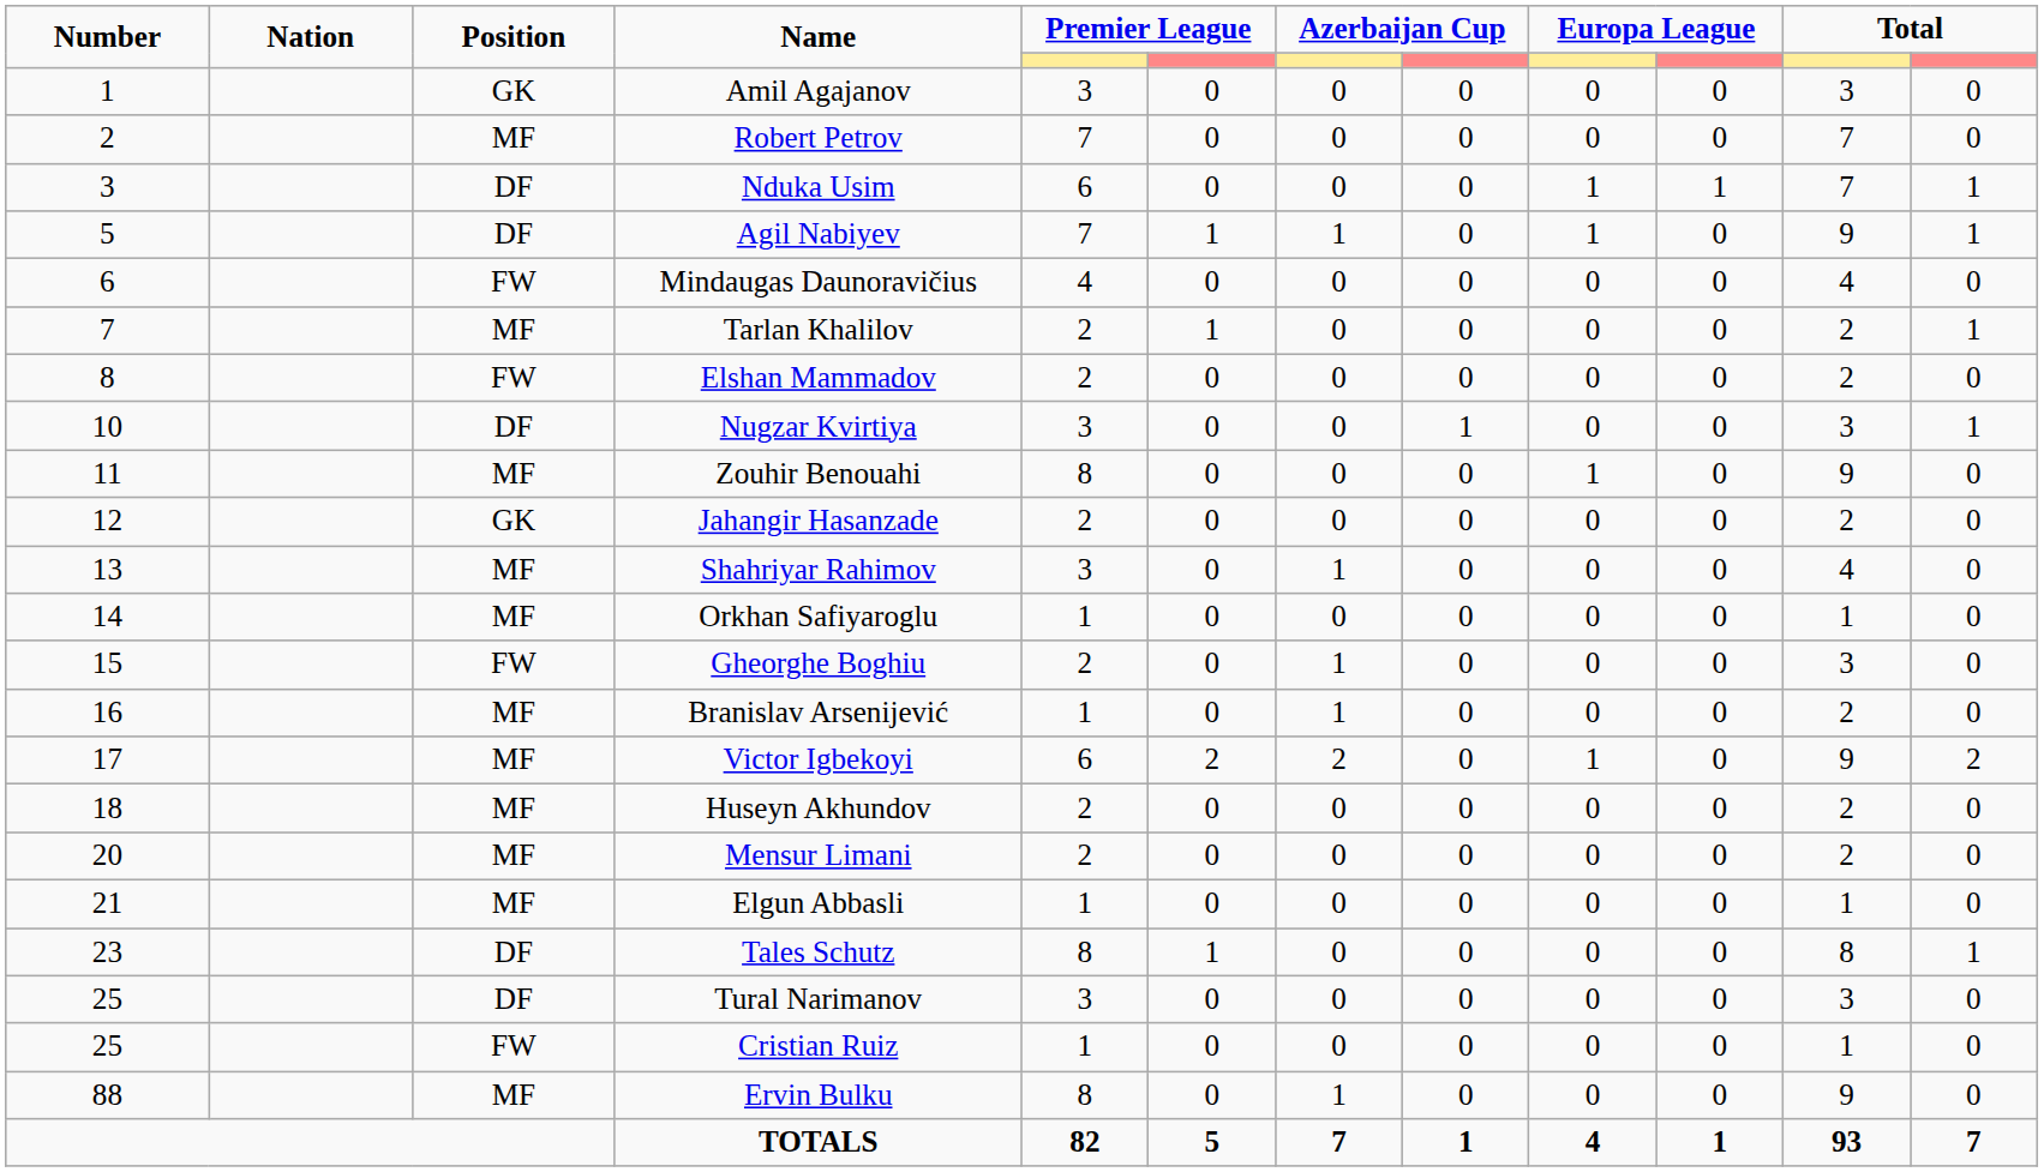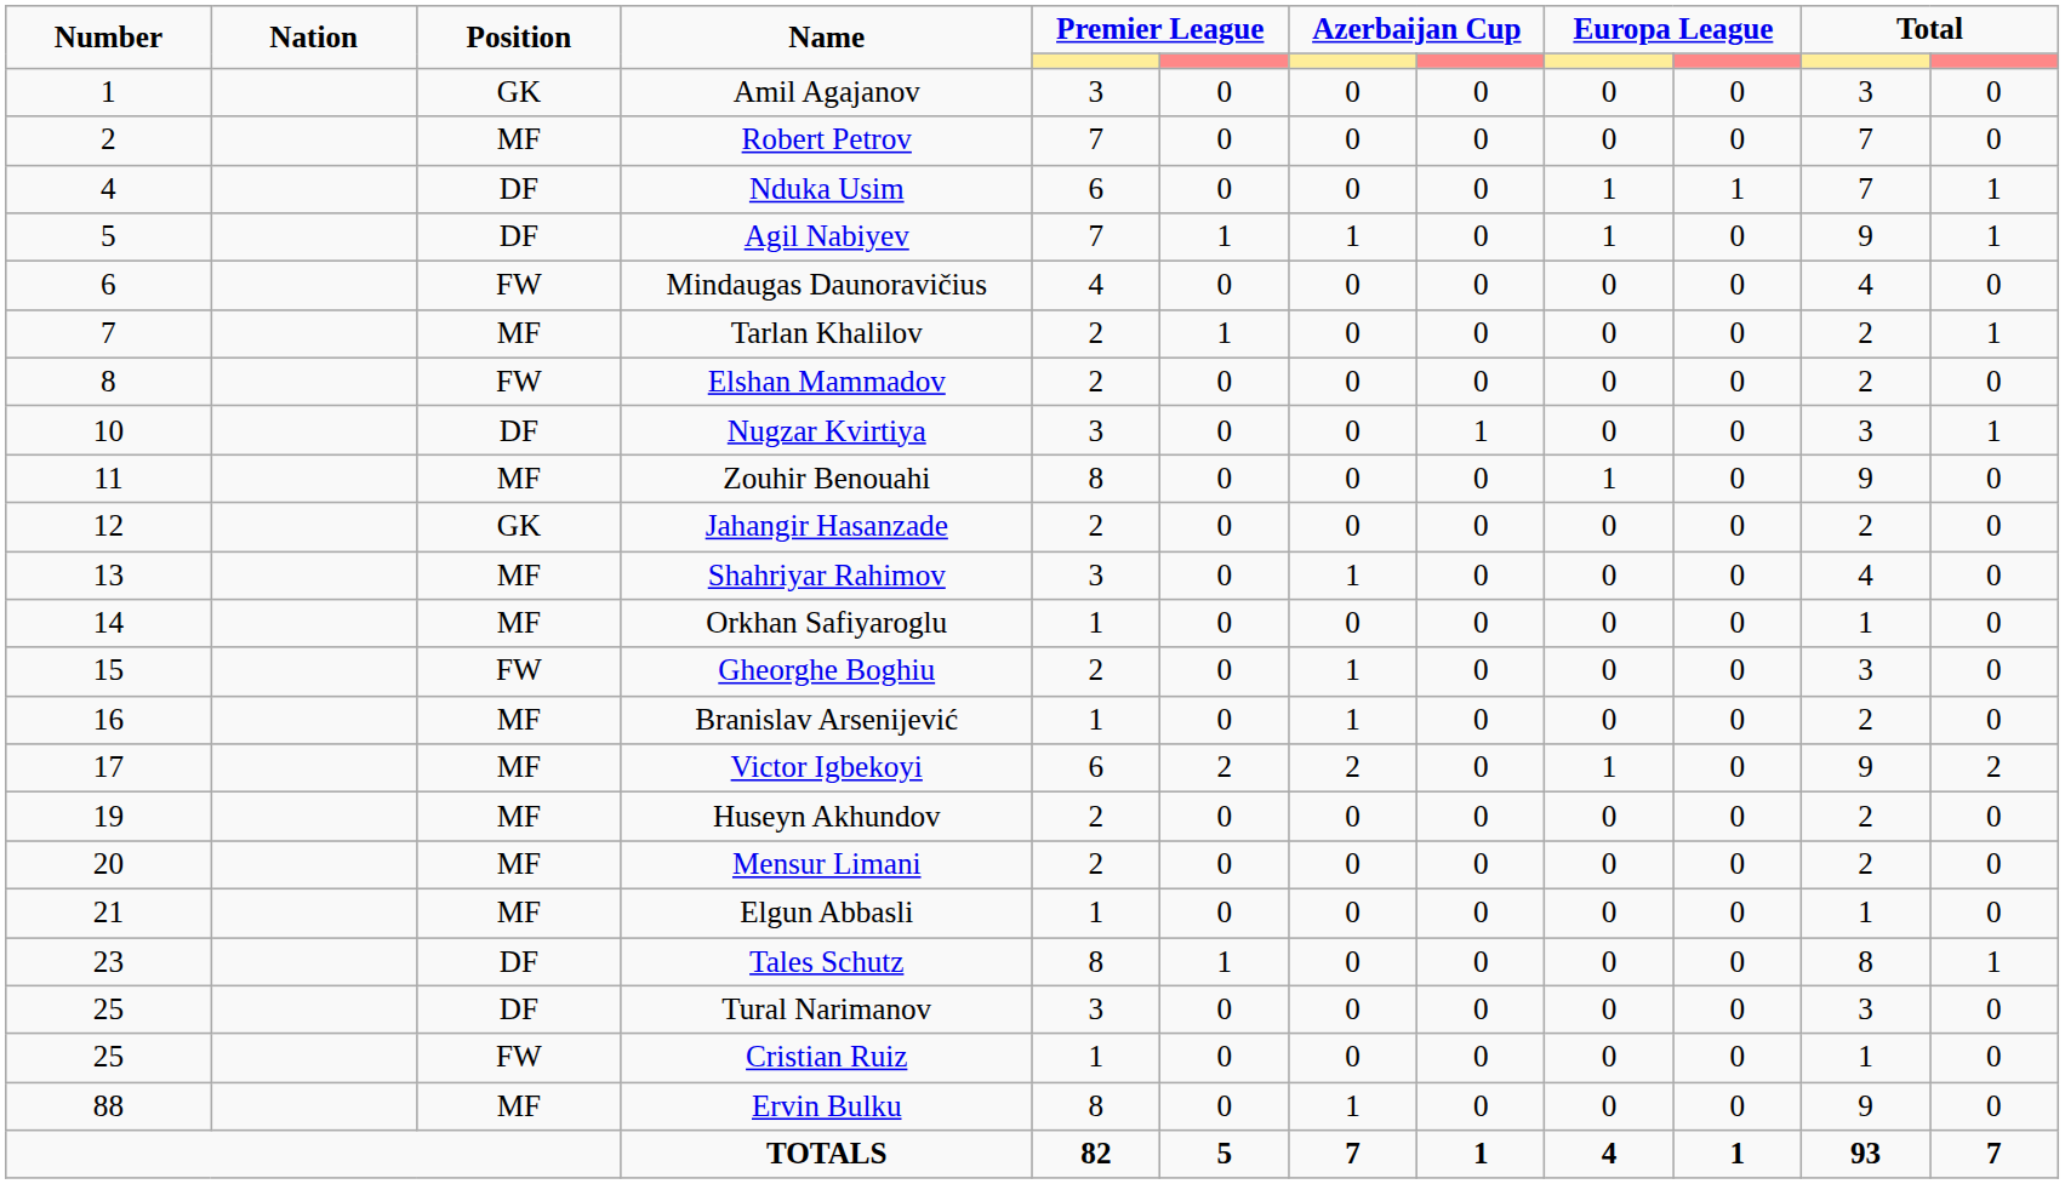Nduka Usim | Number: 3 -> 4
Huseyn Akhundov | Number: 18 -> 19
